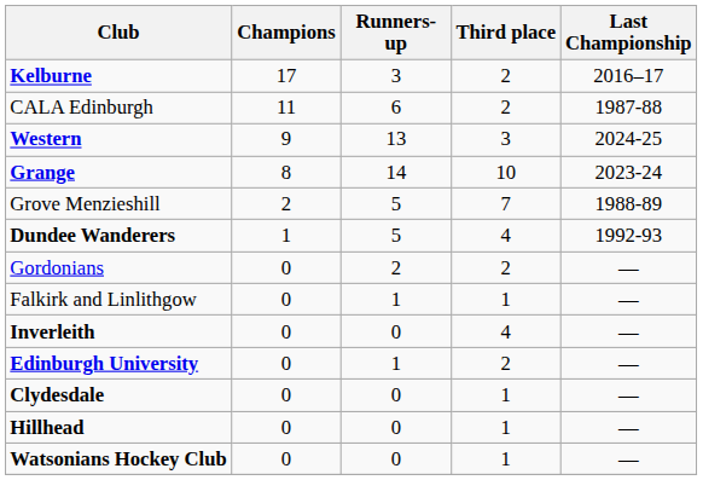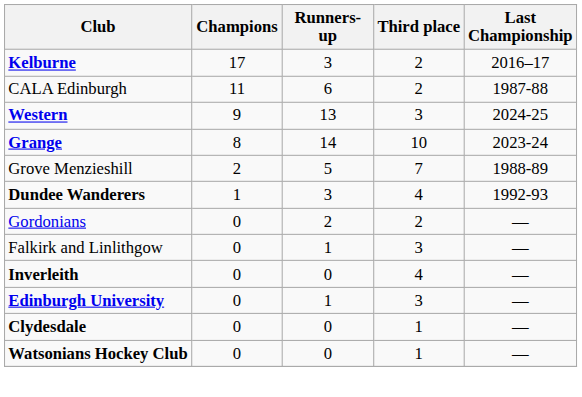Dundee Wanderers | Runners-up: 5 -> 3
Falkirk and Linlithgow | Third place: 1 -> 3
Edinburgh University | Third place: 2 -> 3
- row: Hillhead | 0 | 0 | 1 | —
